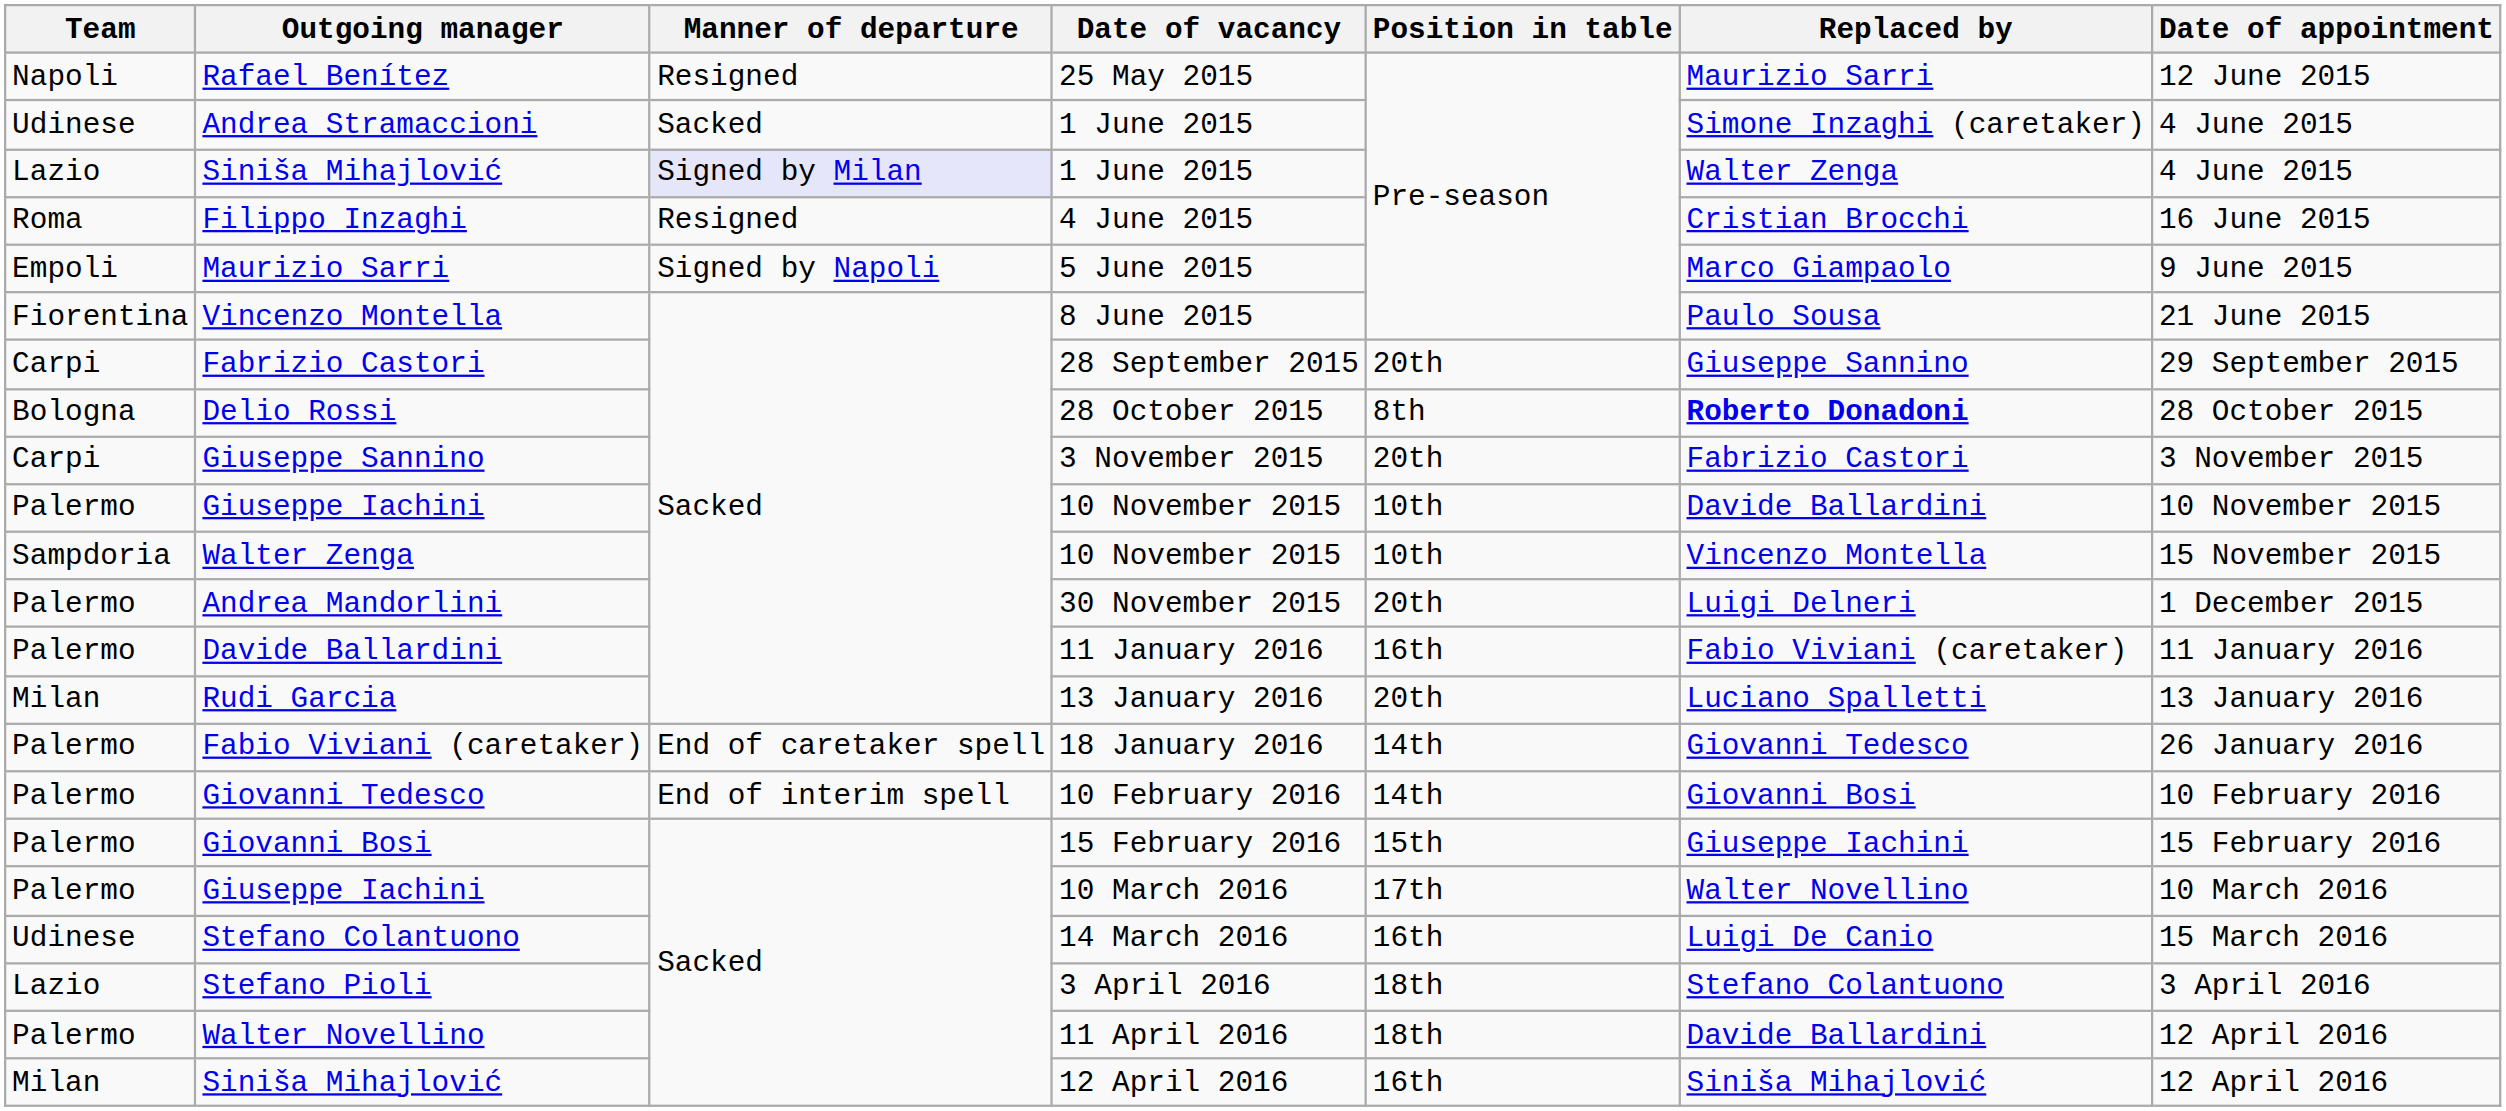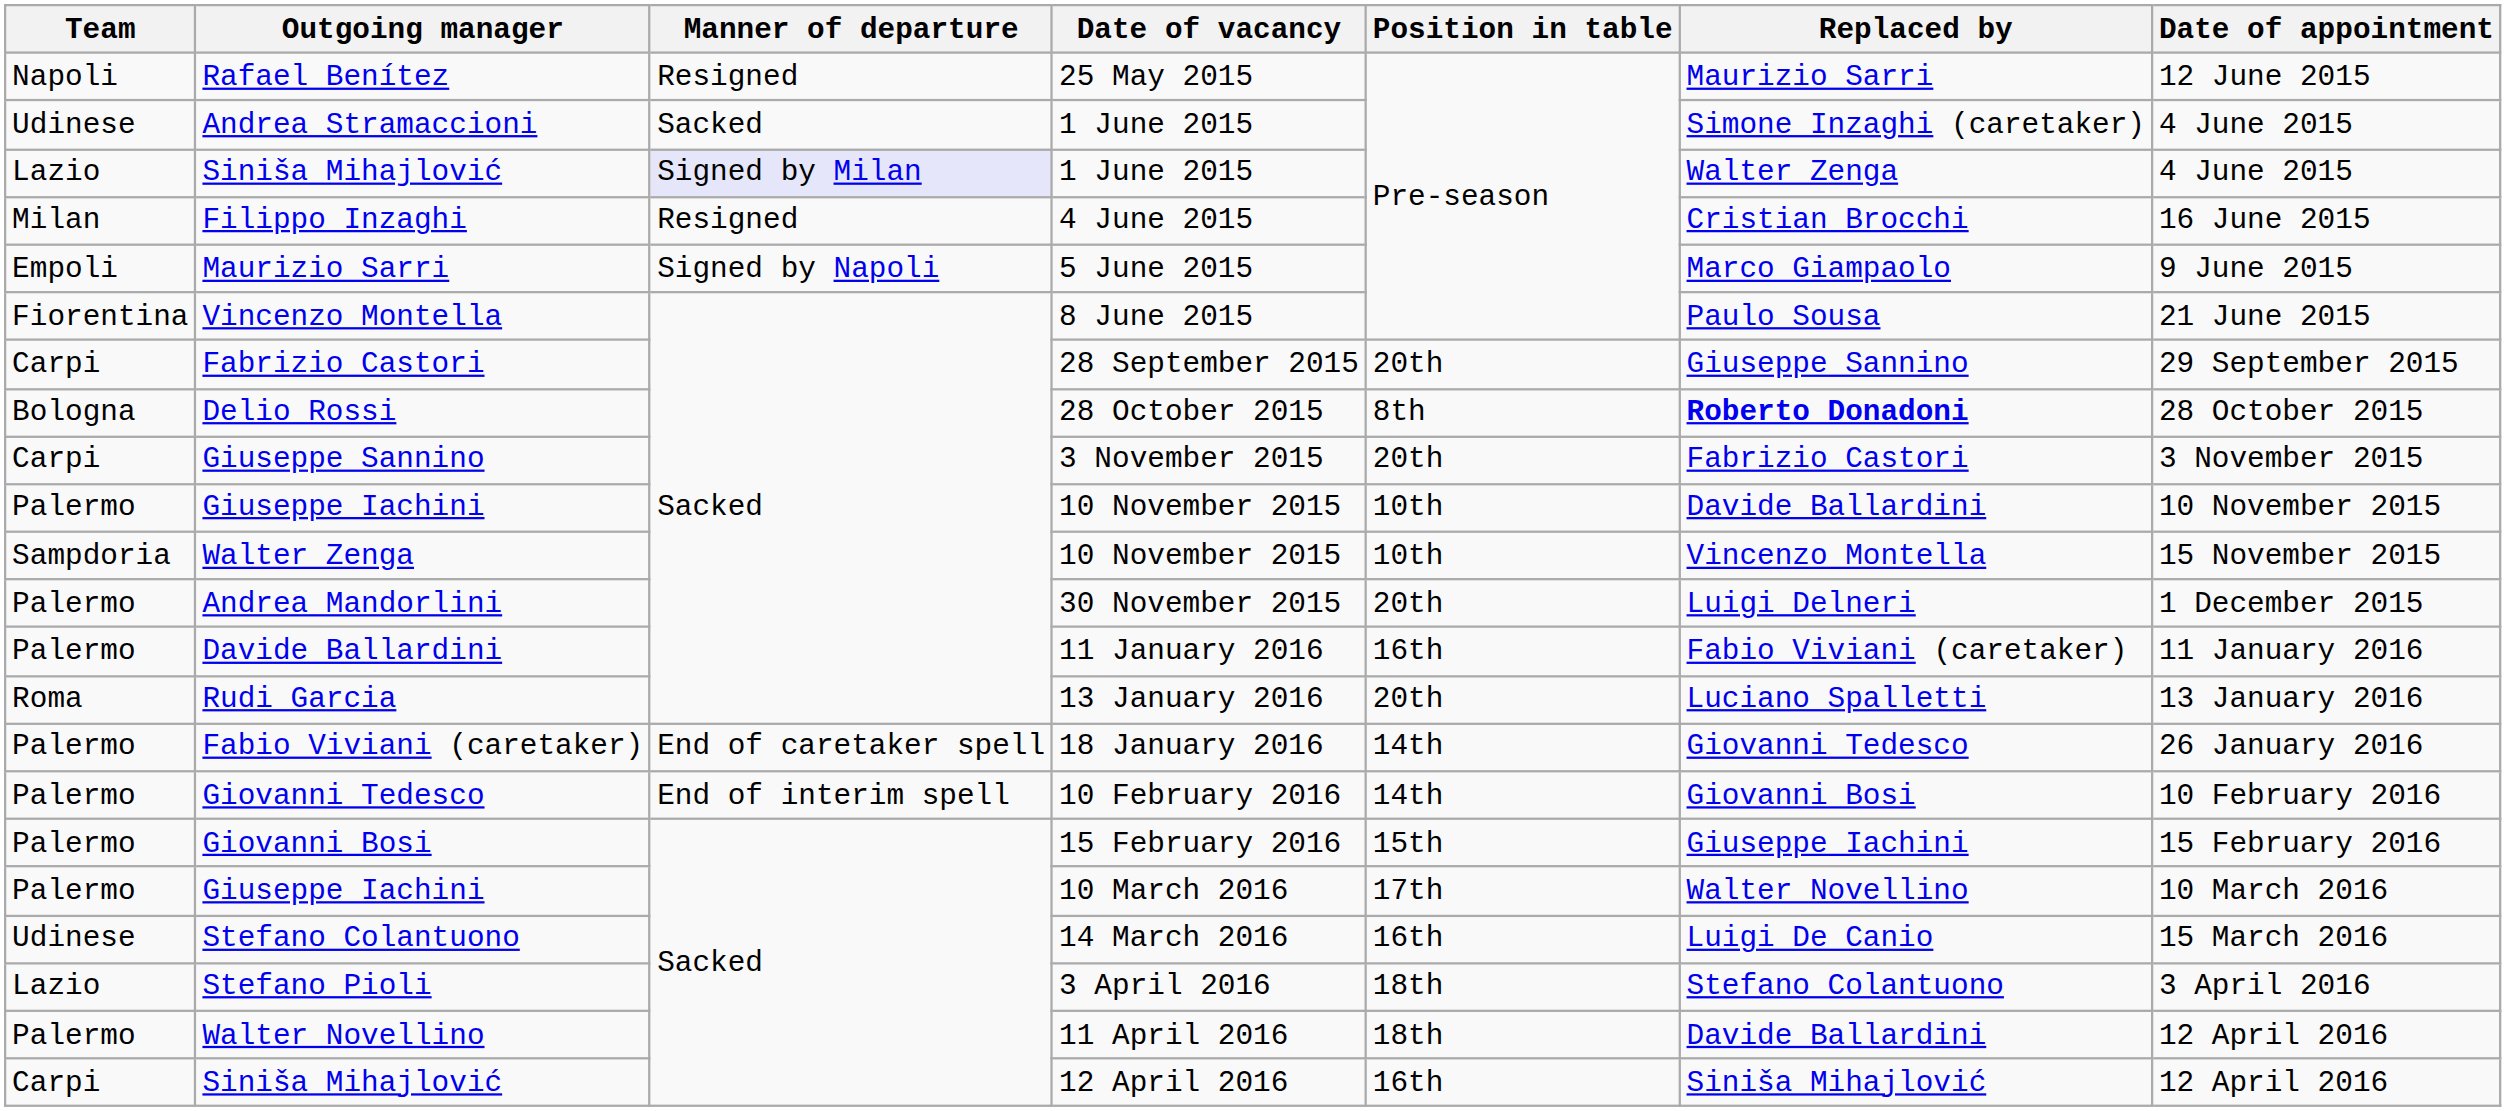Filippo Inzaghi | Team: Roma -> Milan
Rudi Garcia | Team: Milan -> Roma
Siniša Mihajlović / 12 April 2016 | Team: Milan -> Carpi
